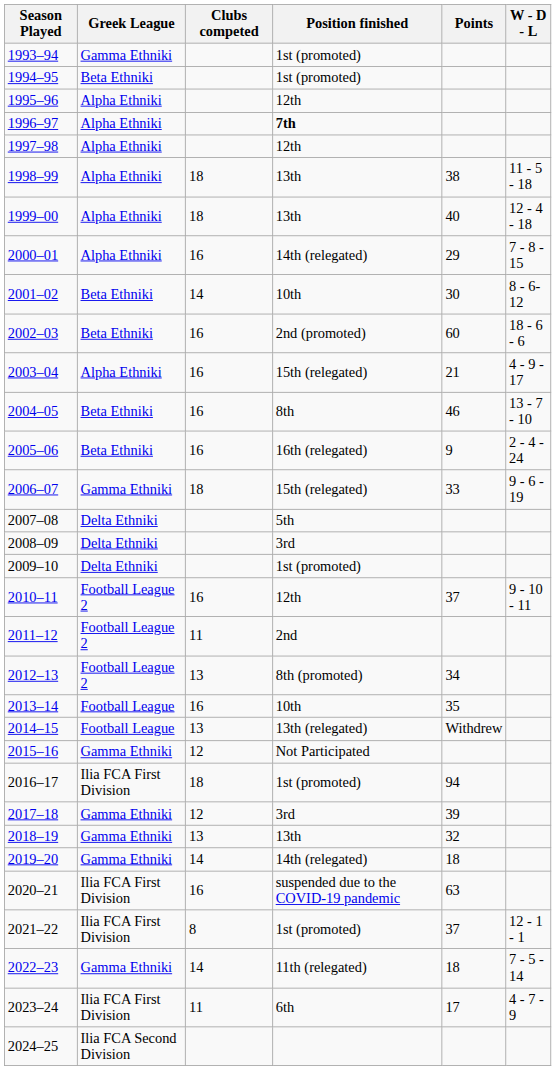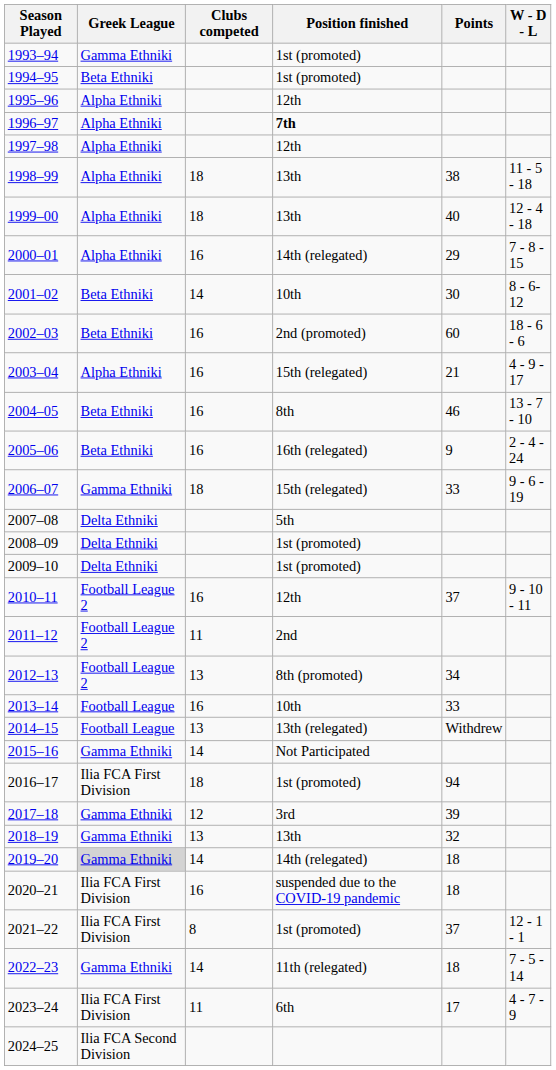2008–09 | Position finished: 3rd -> 1st (promoted)
2013–14 | Points: 35 -> 33
2015–16 | Clubs competed: 12 -> 14
2019–20 | Greek League: no background -> lightgrey background
2020–21 | Points: 63 -> 18
